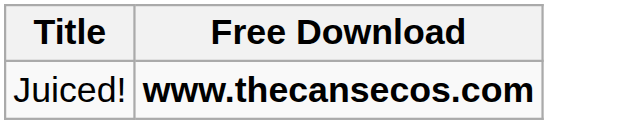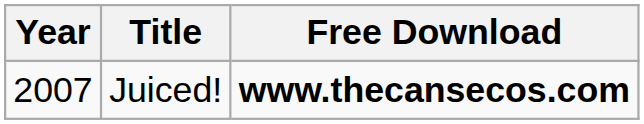+ column: Year | 2007
